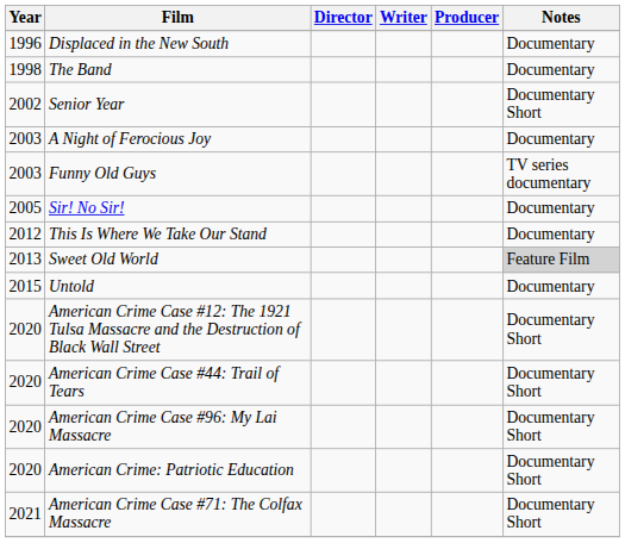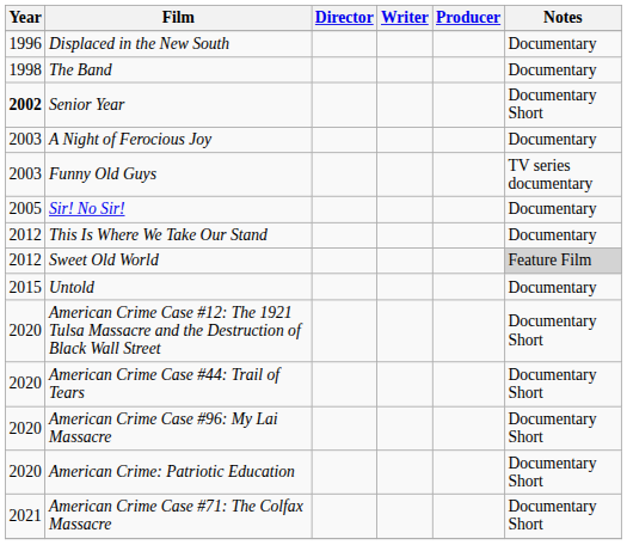Senior Year | Year: normal -> bold
Sweet Old World | Year: 2013 -> 2012
